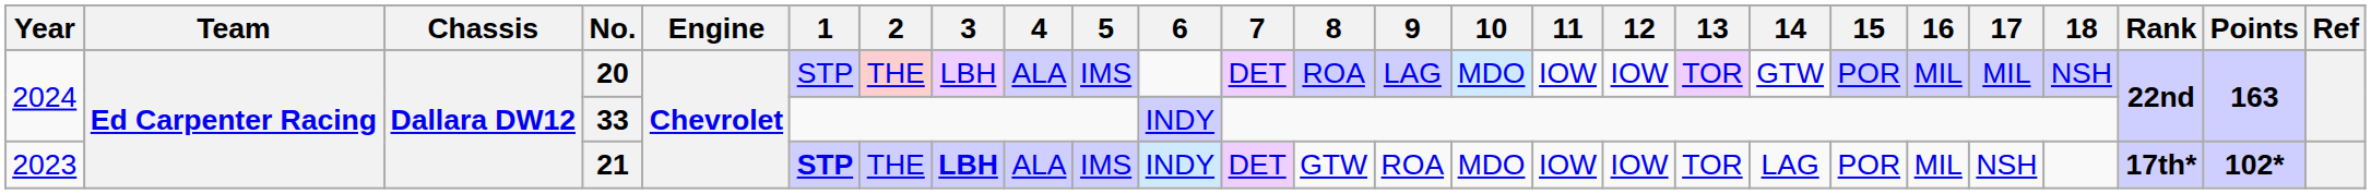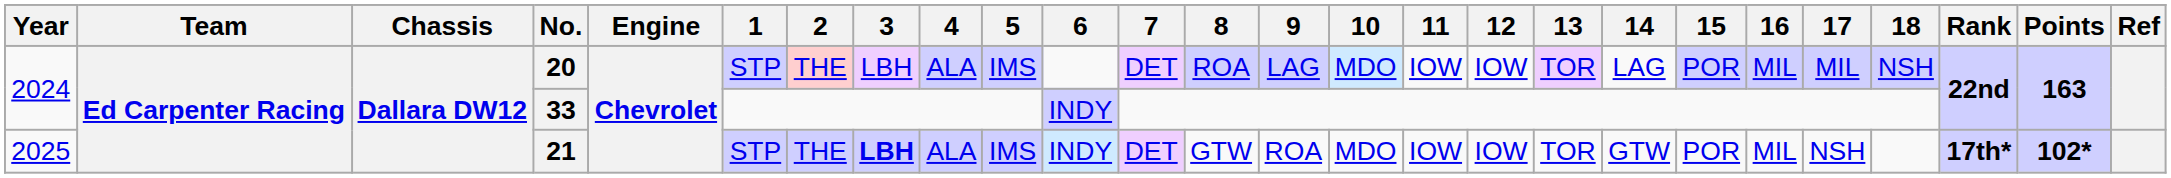20 | 14: GTW -> LAG
21 | Year: 2023 -> 2025
21 | 1: bold -> normal
21 | 14: LAG -> GTW
